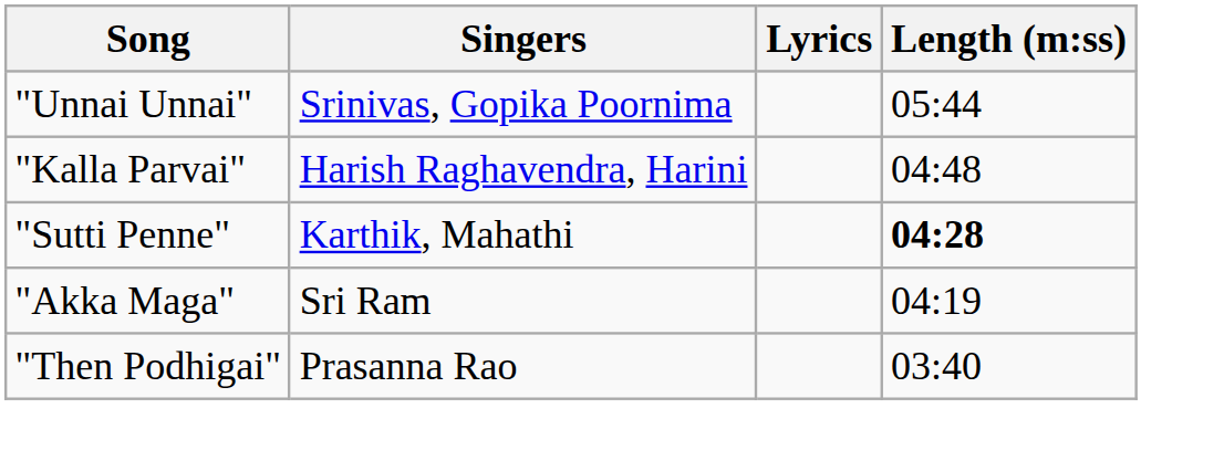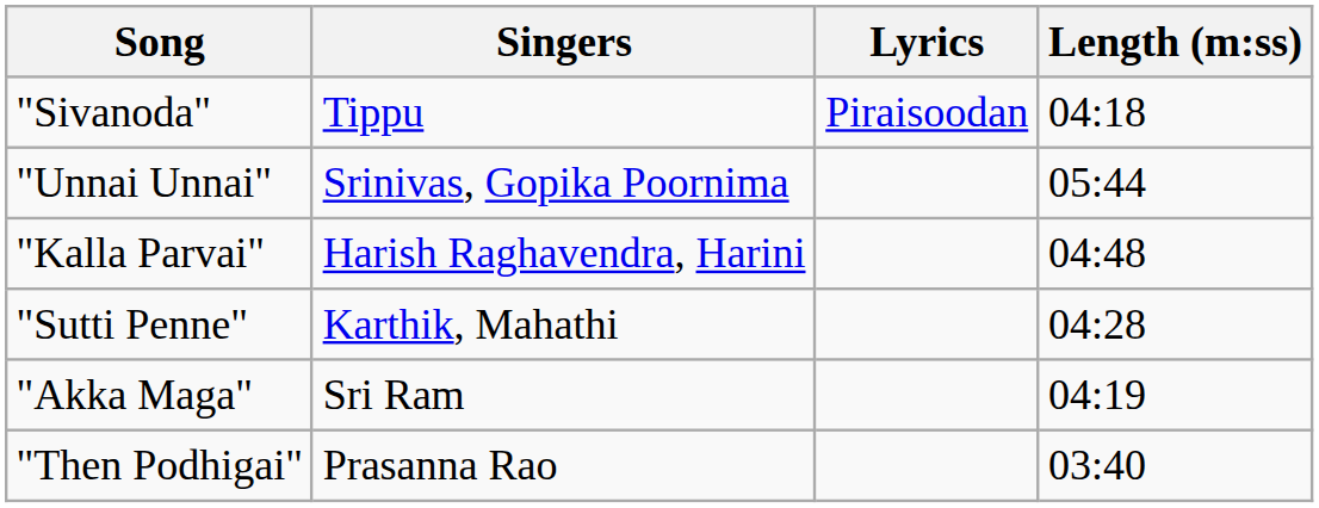+ row: "Sivanoda" | Tippu | Piraisoodan | 04:18
"Sutti Penne" | Length (m:ss): bold -> normal
